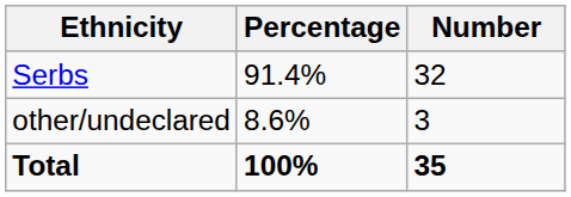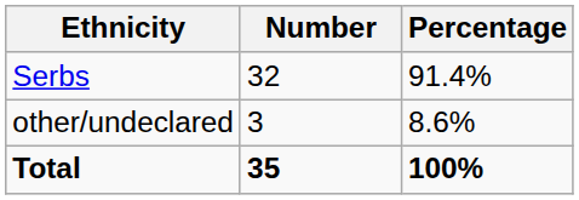columns swapped: Number <-> Percentage
